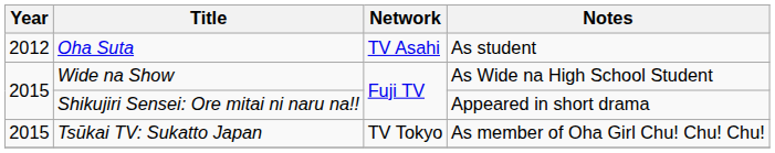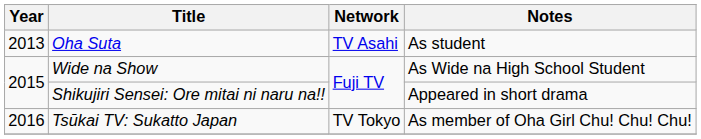Oha Suta | Year: 2012 -> 2013
Tsūkai TV: Sukatto Japan | Year: 2015 -> 2016
